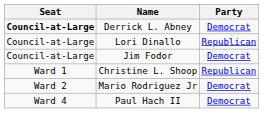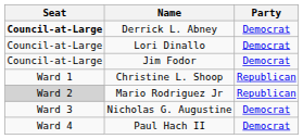Lori Dinallo | Party: Republican -> Democrat
Mario Rodriguez Jr | Seat: no background -> lightgrey background
Mario Rodriguez Jr | Party: Democrat -> Republican
+ row: Ward 3 | Nicholas G. Augustine | Democrat
